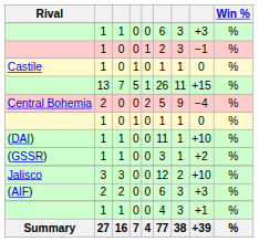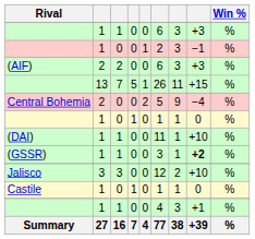rows swapped: Castile <-> (AIF)
(GSSR) | column 8: normal -> bold
